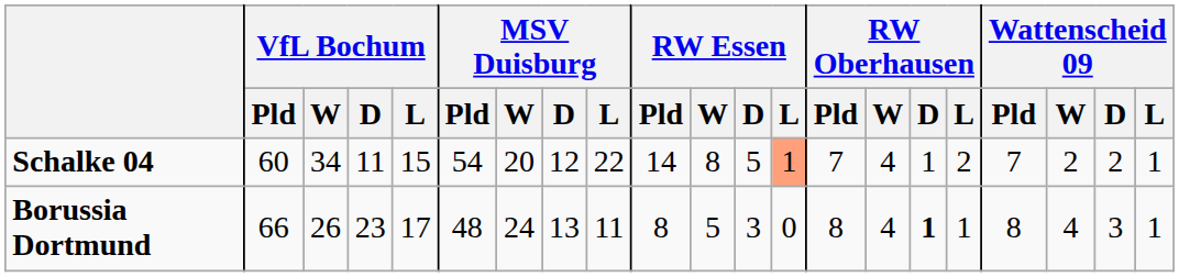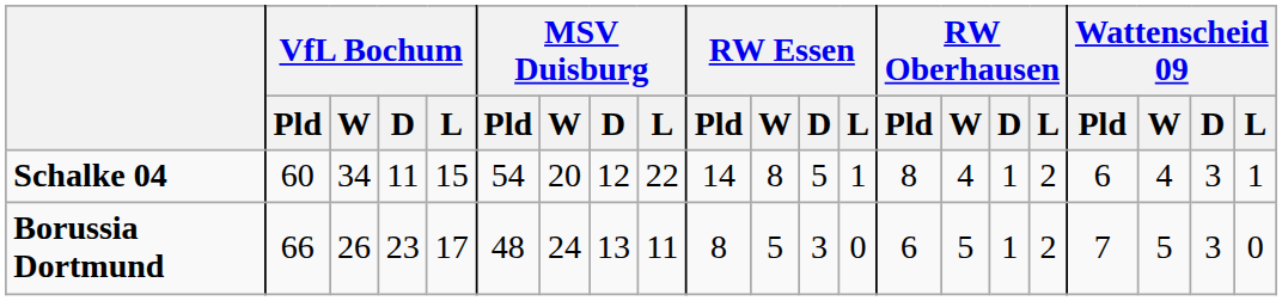Schalke 04 | RW Essen / L: lightsalmon background -> no background
Schalke 04 | RW Oberhausen / Pld: 7 -> 8
Schalke 04 | Wattenscheid 09 / Pld: 7 -> 6
Schalke 04 | Wattenscheid 09 / W: 2 -> 4
Schalke 04 | Wattenscheid 09 / D: 2 -> 3
Borussia Dortmund | RW Oberhausen / Pld: 8 -> 6
Borussia Dortmund | RW Oberhausen / W: 4 -> 5
Borussia Dortmund | RW Oberhausen / D: bold -> normal
Borussia Dortmund | RW Oberhausen / L: 1 -> 2
Borussia Dortmund | Wattenscheid 09 / Pld: 8 -> 7
Borussia Dortmund | Wattenscheid 09 / W: 4 -> 5
Borussia Dortmund | Wattenscheid 09 / L: 1 -> 0
